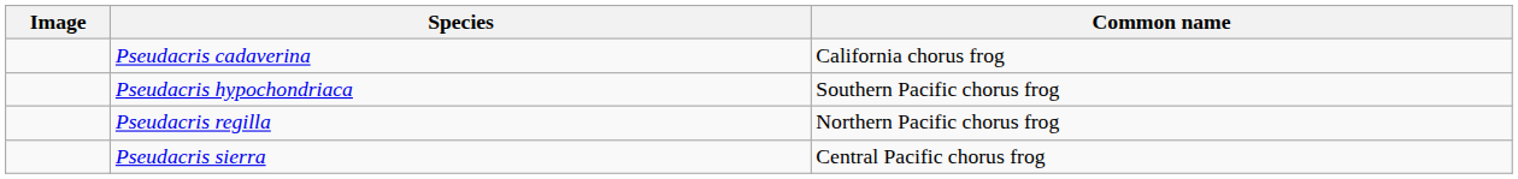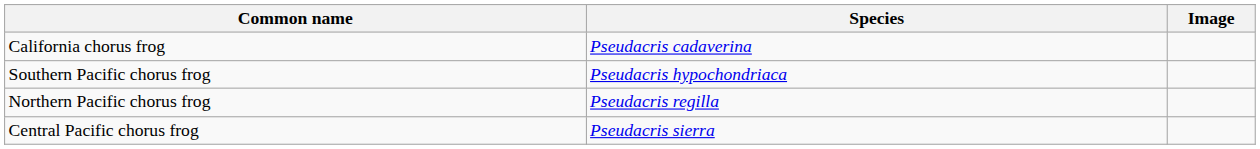columns swapped: Image <-> Common name
